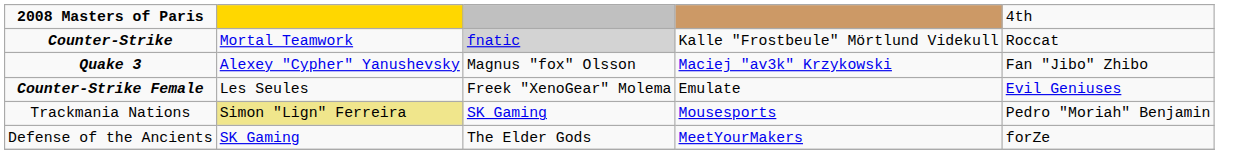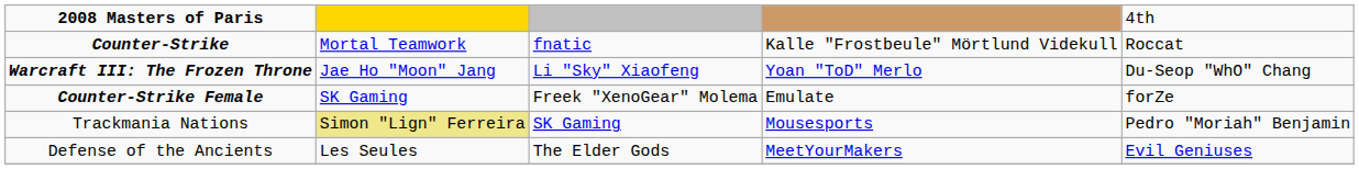Counter-Strike | column 3: lightgrey background -> no background
+ row: Warcraft III: The Frozen Throne | Jae Ho "Moon" Jang | Li "Sky" Xiaofeng | Yoan "ToD" Merlo | Du-Seop "WhO" Chang
- row: Quake 3 | Alexey "Cypher" Yanushevsky | Magnus "fox" Olsson | Maciej "av3k" Krzykowski | Fan "Jibo" Zhibo
Counter-Strike Female | column 2: Les Seules -> SK Gaming
Counter-Strike Female | column 5: Evil Geniuses -> forZe
Defense of the Ancients | column 2: SK Gaming -> Les Seules
Defense of the Ancients | column 5: forZe -> Evil Geniuses
